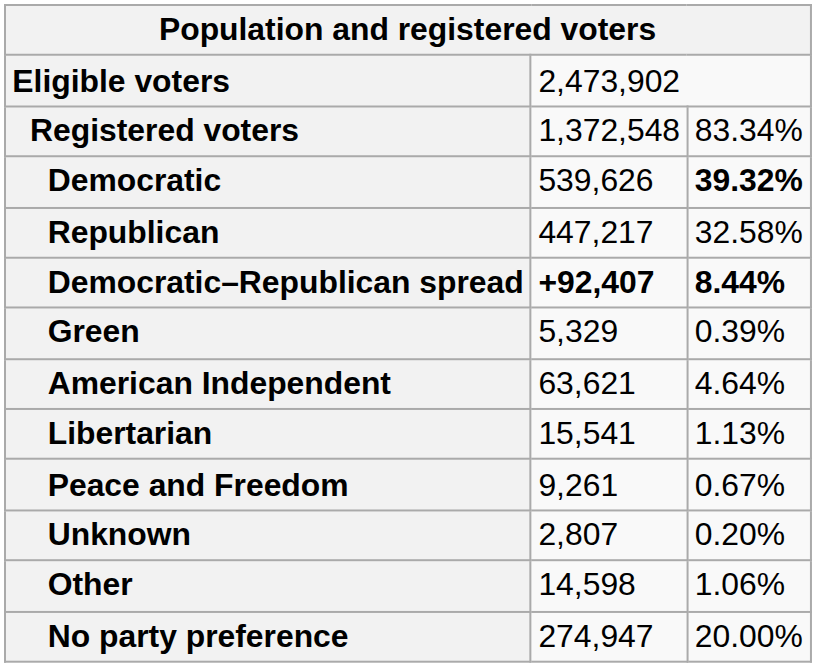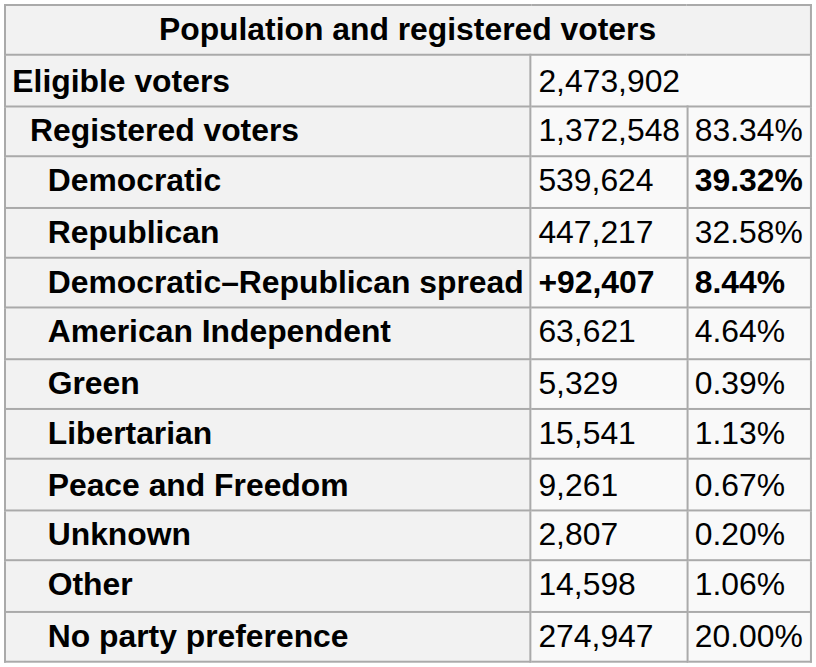Democratic | column 2: 539,626 -> 539,624
rows swapped: American Independent <-> Green
